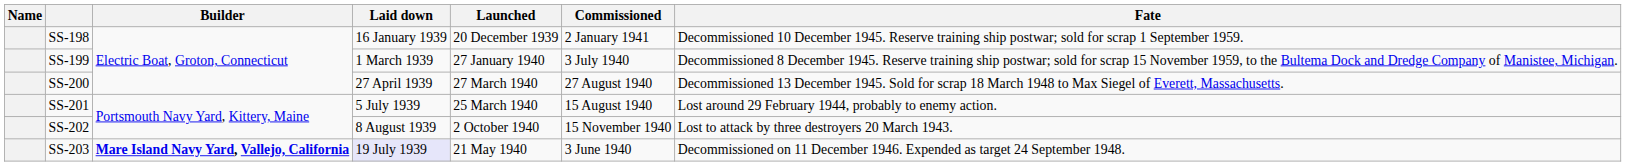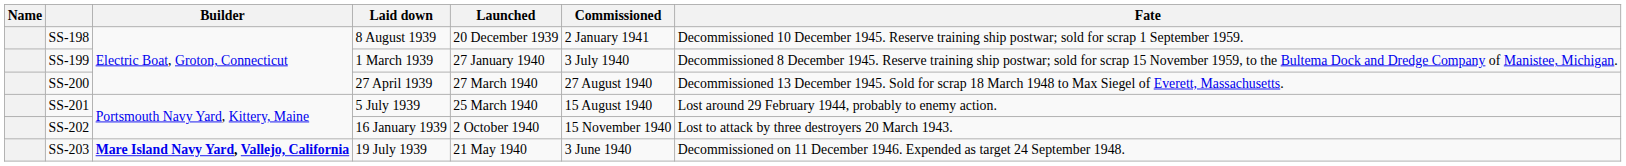SS-198 | Laid down: 16 January 1939 -> 8 August 1939
SS-202 | Laid down: 8 August 1939 -> 16 January 1939
SS-203 | Laid down: lavender background -> no background
